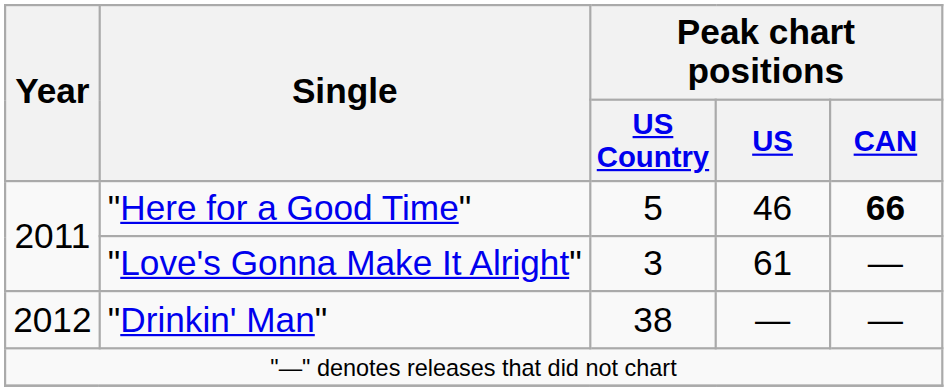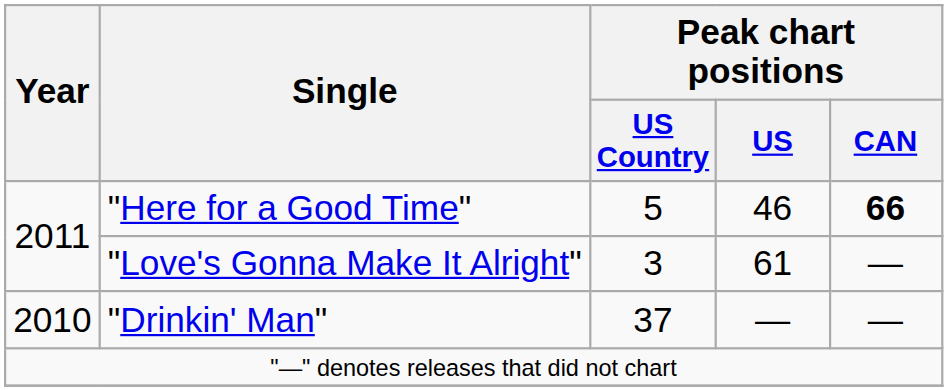"Drinkin' Man" | Year: 2012 -> 2010
"Drinkin' Man" | Peak chart positions / US Country: 38 -> 37
